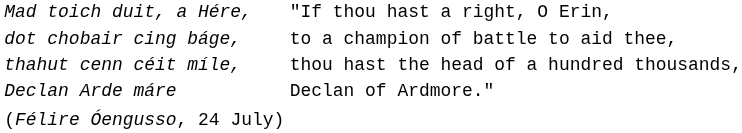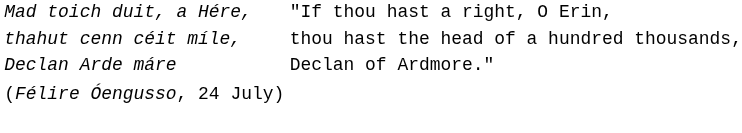- row: dot chobair cing báge, | to a champion of battle to aid thee,
